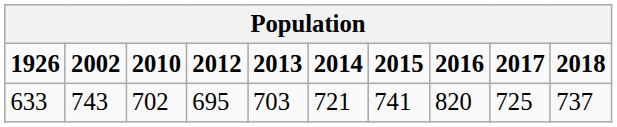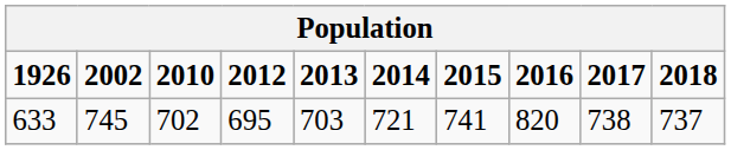633 | 2002: 743 -> 745
633 | 2017: 725 -> 738
